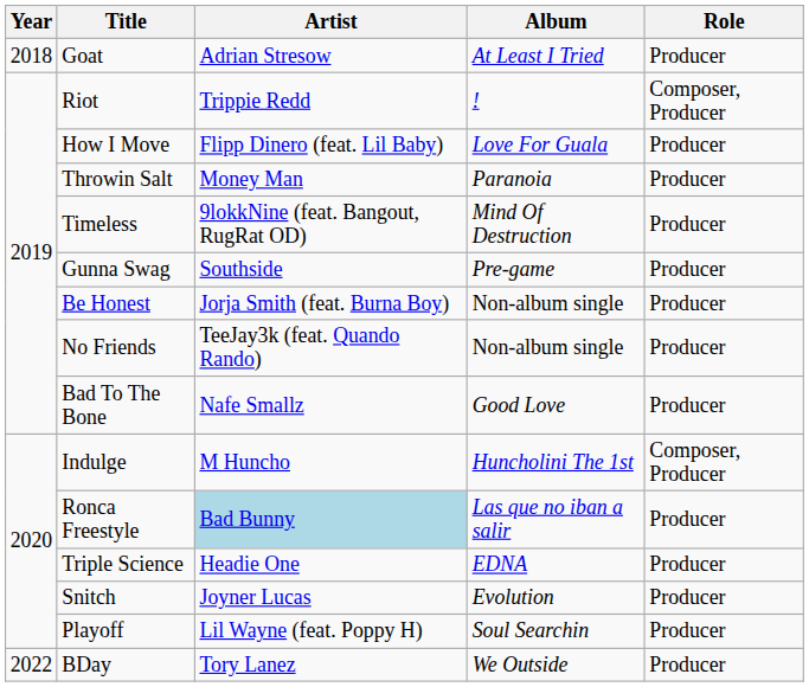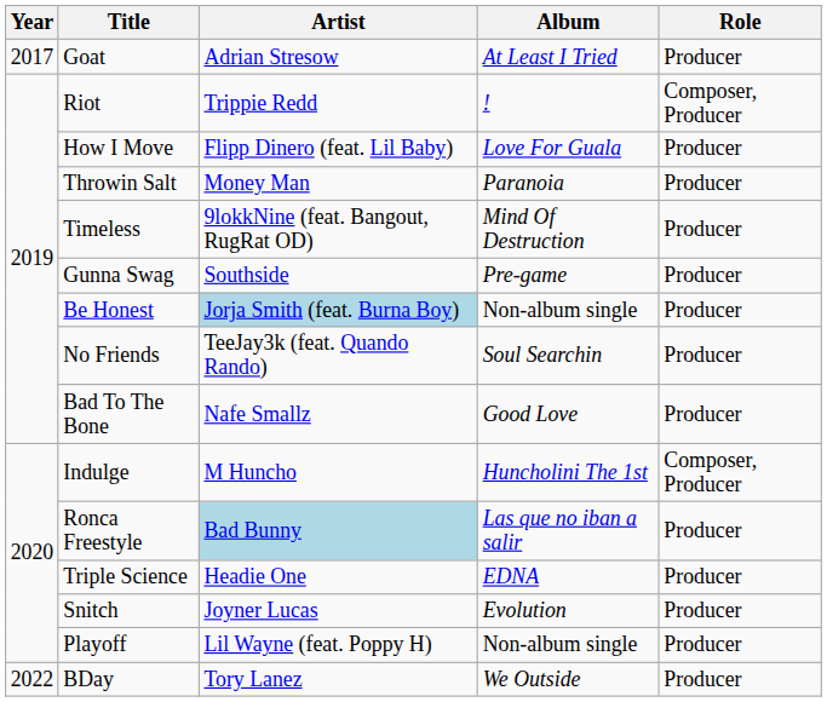Goat | Year: 2018 -> 2017
Be Honest | Artist: no background -> lightblue background
No Friends | Album: Non-album single -> Soul Searchin
Playoff | Album: Soul Searchin -> Non-album single
